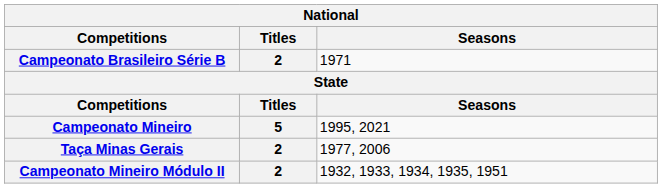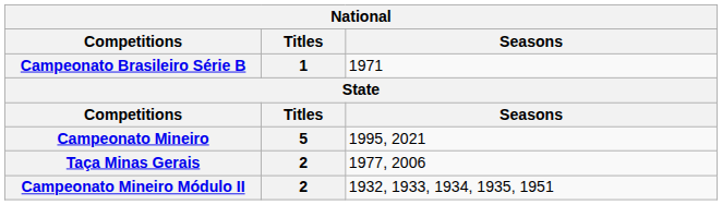Campeonato Brasileiro Série B | Titles: 2 -> 1
